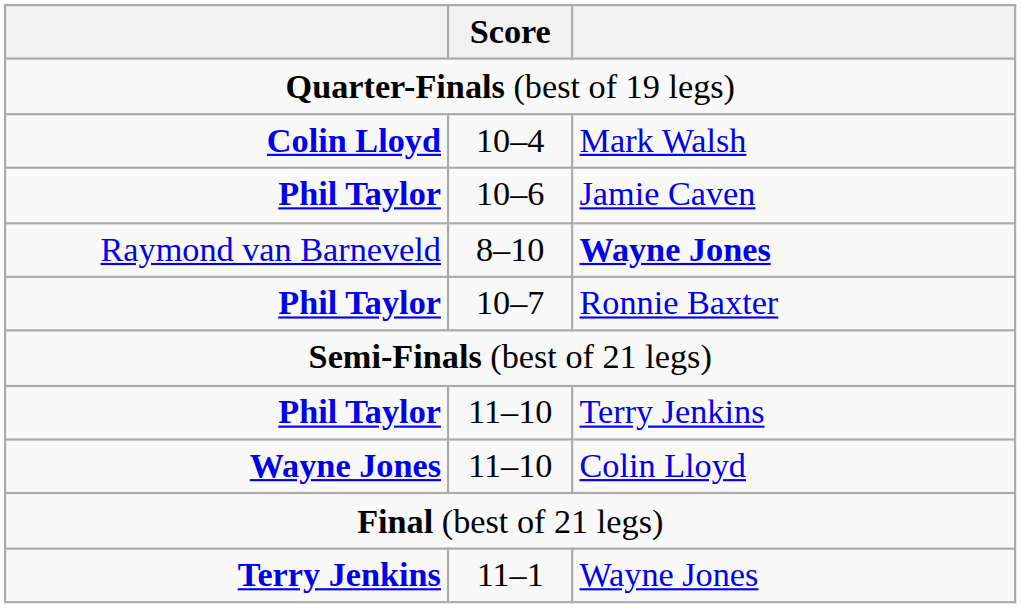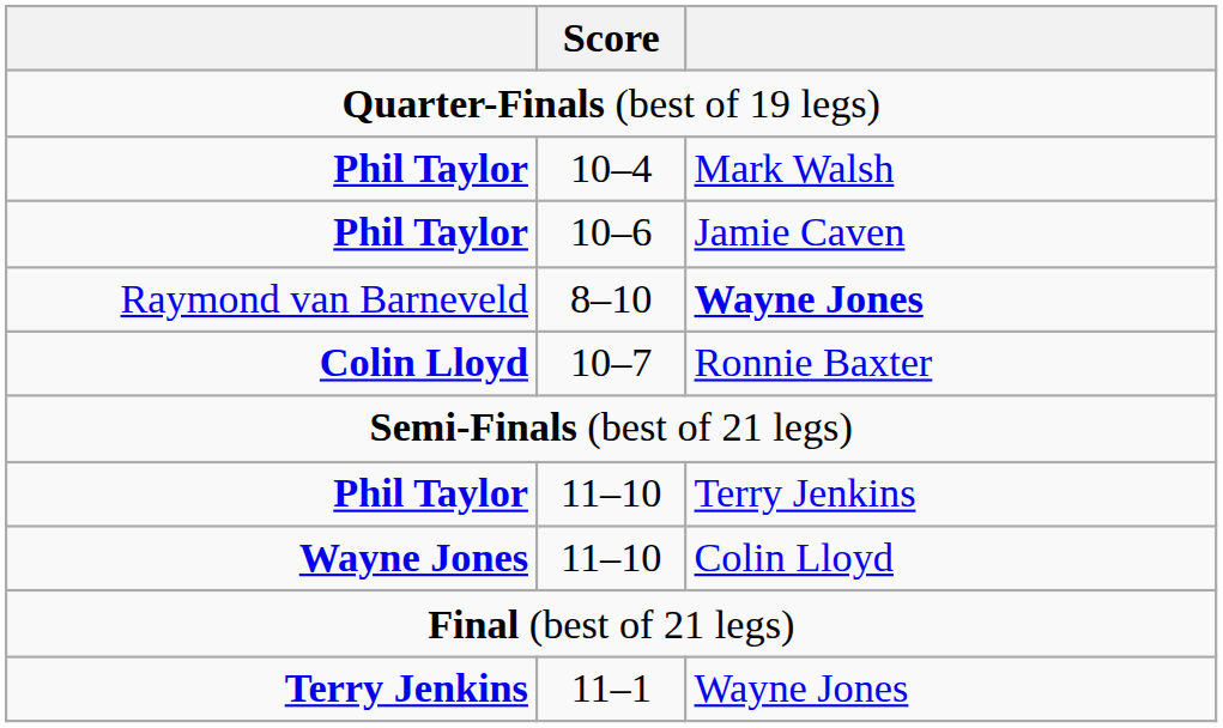Mark Walsh | column 1: Colin Lloyd -> Phil Taylor
Ronnie Baxter | column 1: Phil Taylor -> Colin Lloyd
